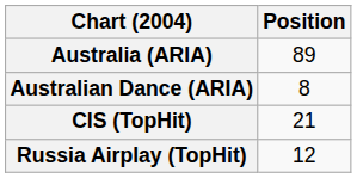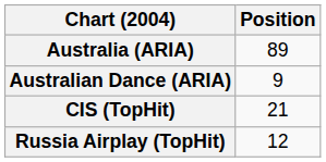Australian Dance (ARIA) | Position: 8 -> 9
